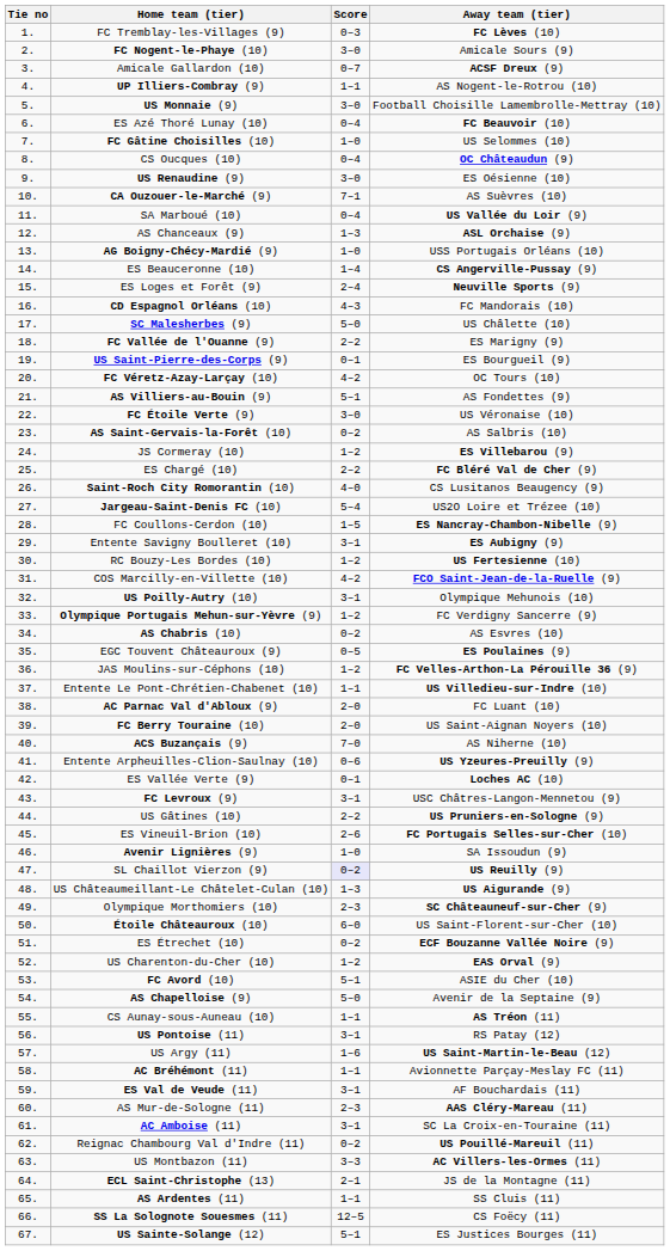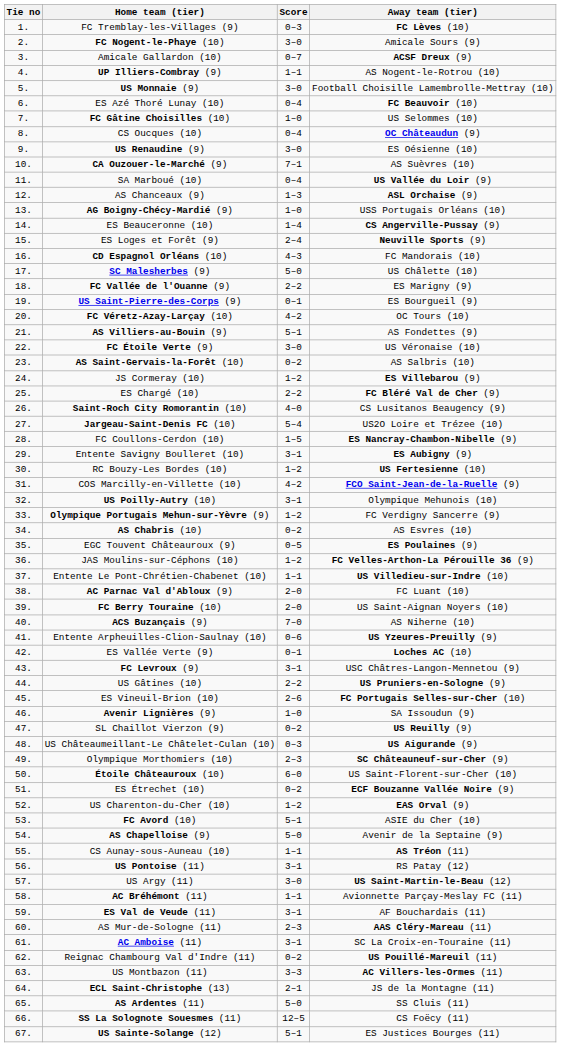SL Chaillot Vierzon (9) | Score: lavender background -> no background
US Châteaumeillant-Le Châtelet-Culan (10) | Score: 1–3 -> 0–3
US Argy (11) | Score: 1–6 -> 3–0
AS Ardentes (11) | Score: 1–1 -> 5–0
